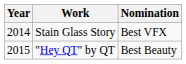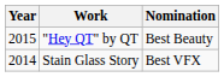rows swapped: Stain Glass Story <-> "Hey QT" by QT
